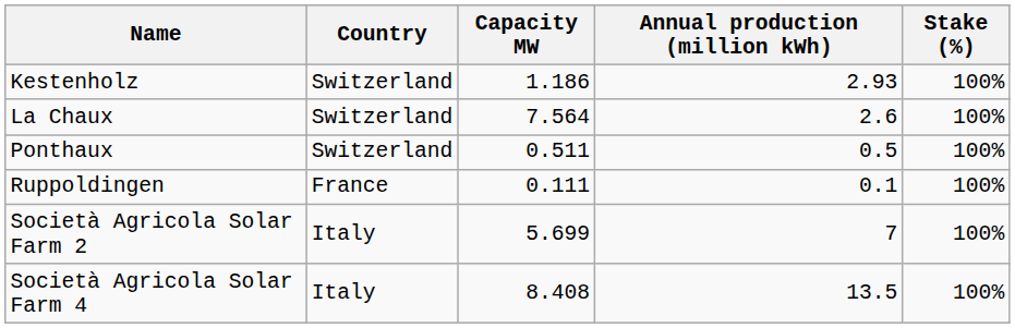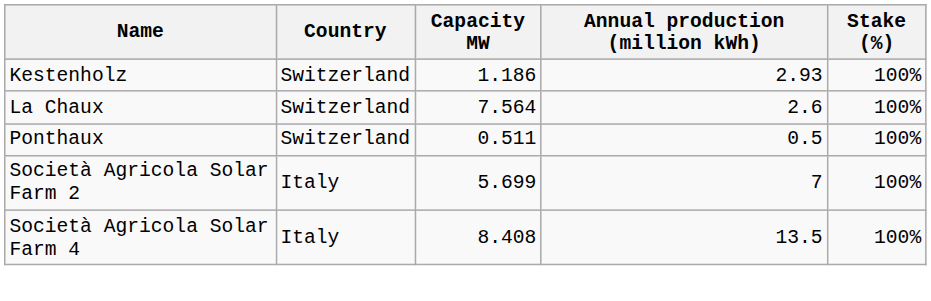- row: Ruppoldingen | France | 0.111 | 0.1 | 100%
